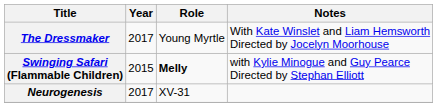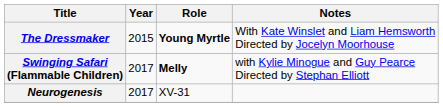The Dressmaker | Year: 2017 -> 2015
The Dressmaker | Role: normal -> bold
Swinging Safari (Flammable Children) | Year: 2015 -> 2017
